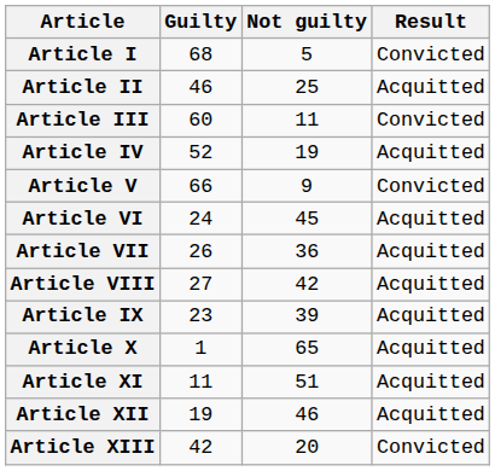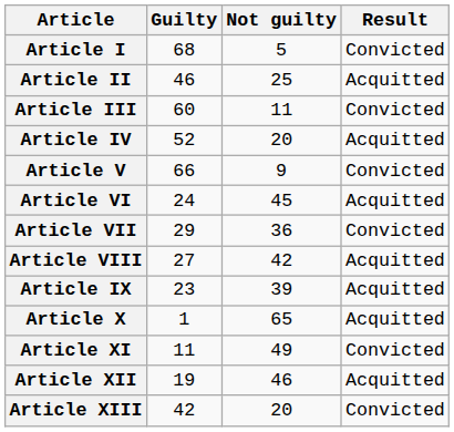Article IV | Not guilty: 19 -> 20
Article VII | Guilty: 26 -> 29
Article VII | Result: Acquitted -> Convicted
Article XI | Not guilty: 51 -> 49
Article XI | Result: Acquitted -> Convicted
